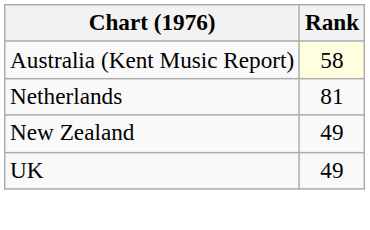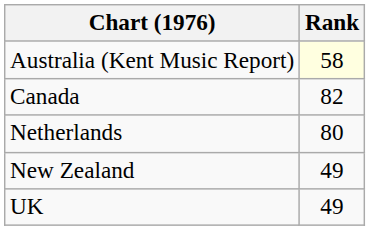+ row: Canada | 82
Netherlands | Rank: 81 -> 80
